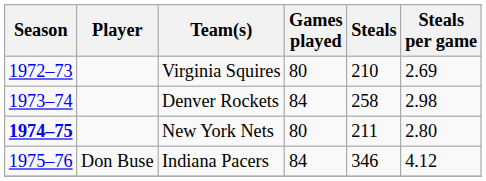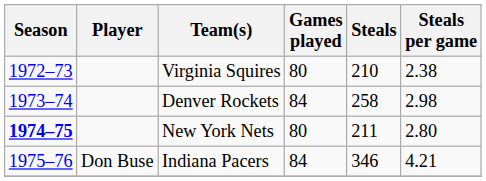Virginia Squires | Steals per game: 2.69 -> 2.38
Indiana Pacers | Steals per game: 4.12 -> 4.21
